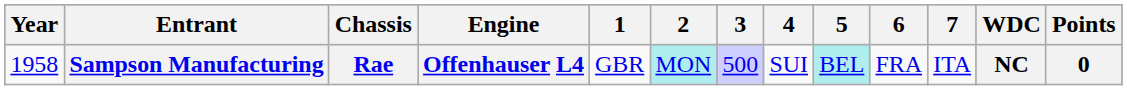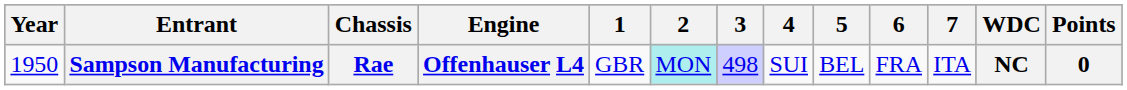Sampson Manufacturing | Year: 1958 -> 1950
Sampson Manufacturing | 3: 500 -> 498
Sampson Manufacturing | 5: paleturquoise background -> no background
